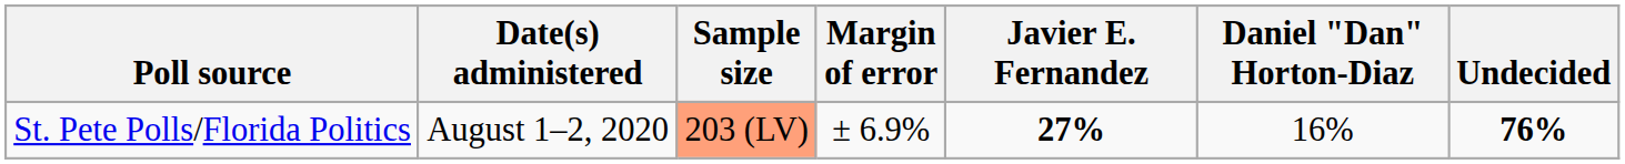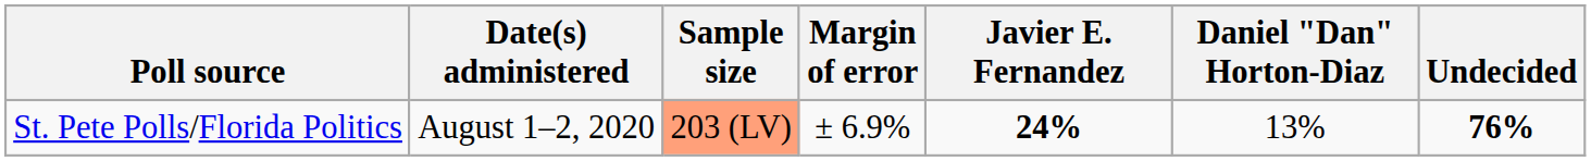St. Pete Polls/Florida Politics | Javier E. Fernandez: 27% -> 24%
St. Pete Polls/Florida Politics | Daniel "Dan" Horton-Diaz: 16% -> 13%
